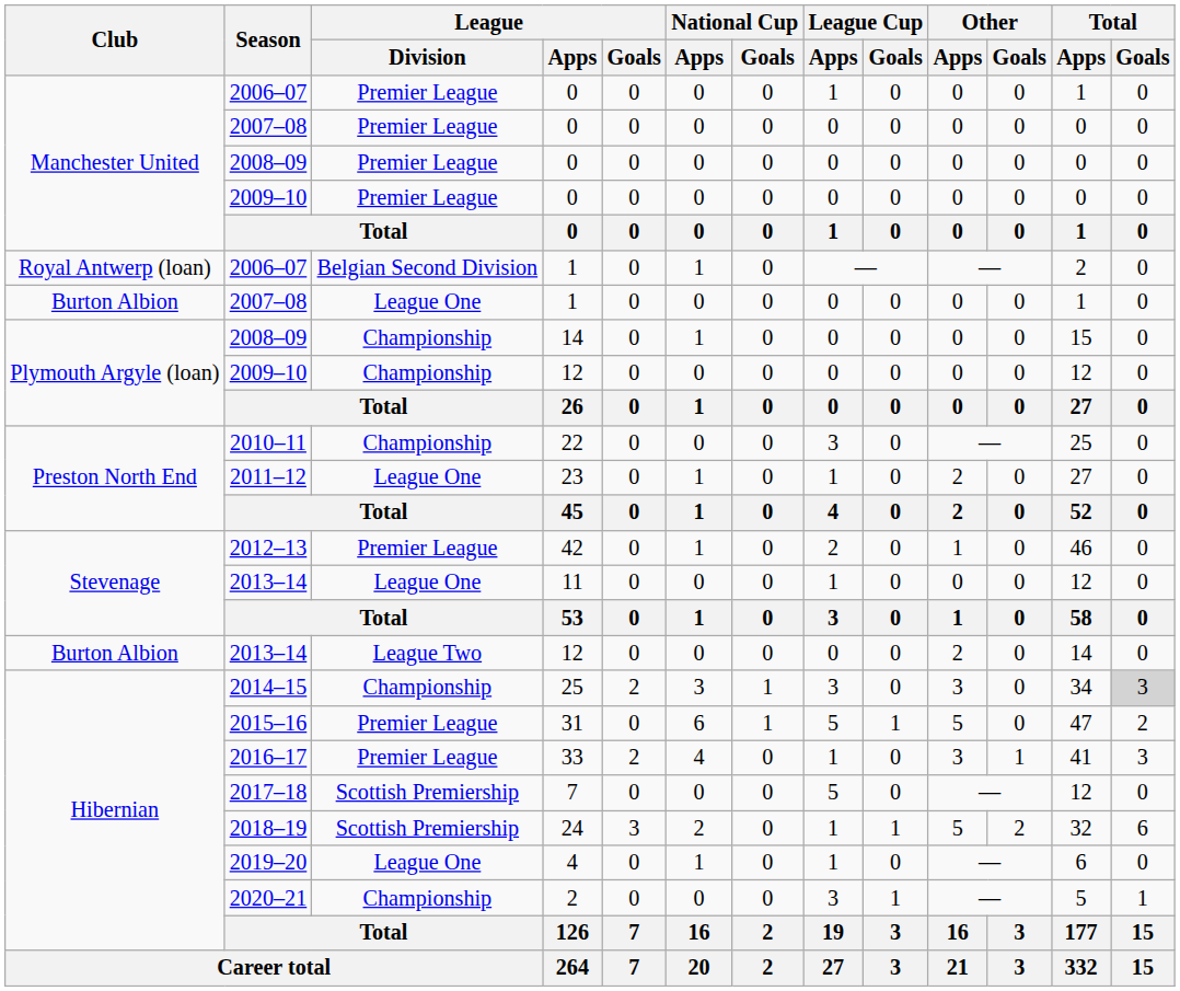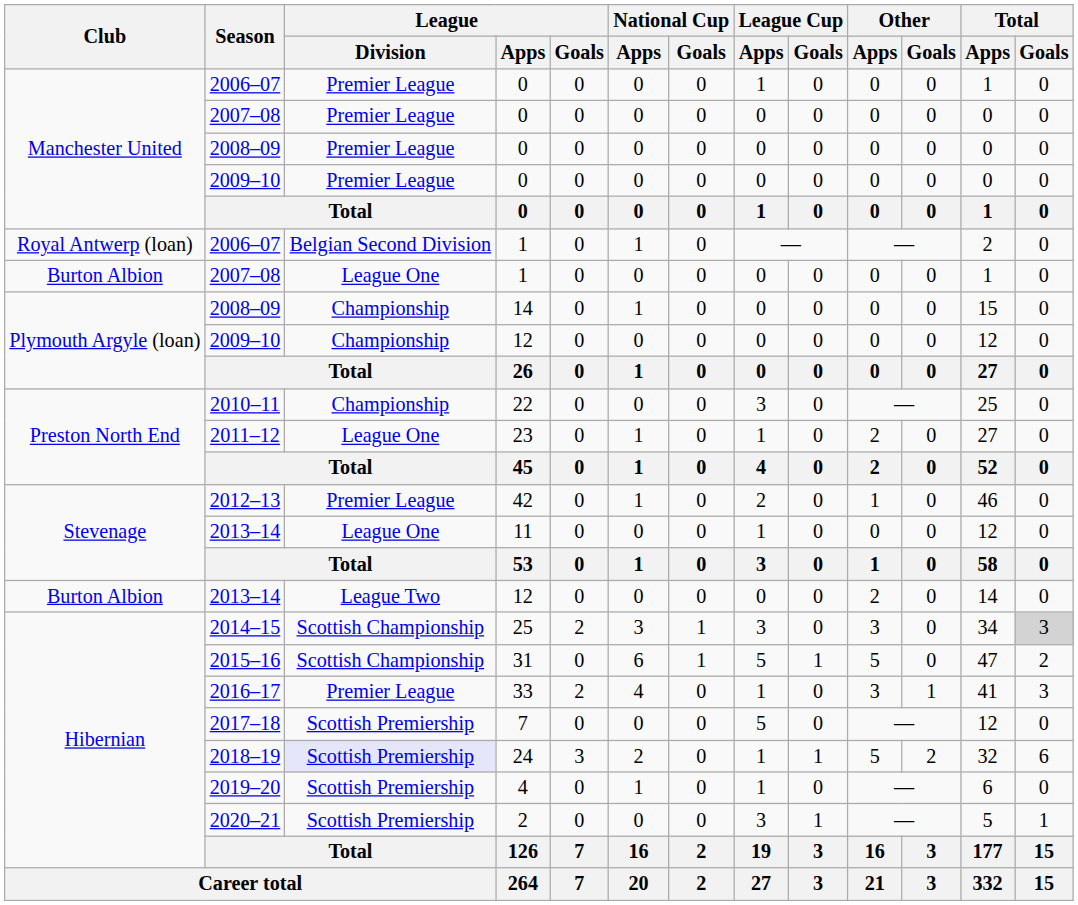2014–15 | League / Division: Championship -> Scottish Championship
2015–16 | League / Division: Premier League -> Scottish Championship
2018–19 | League / Division: no background -> lavender background
2019–20 | League / Division: League One -> Scottish Premiership
2020–21 | League / Division: Championship -> Scottish Premiership
